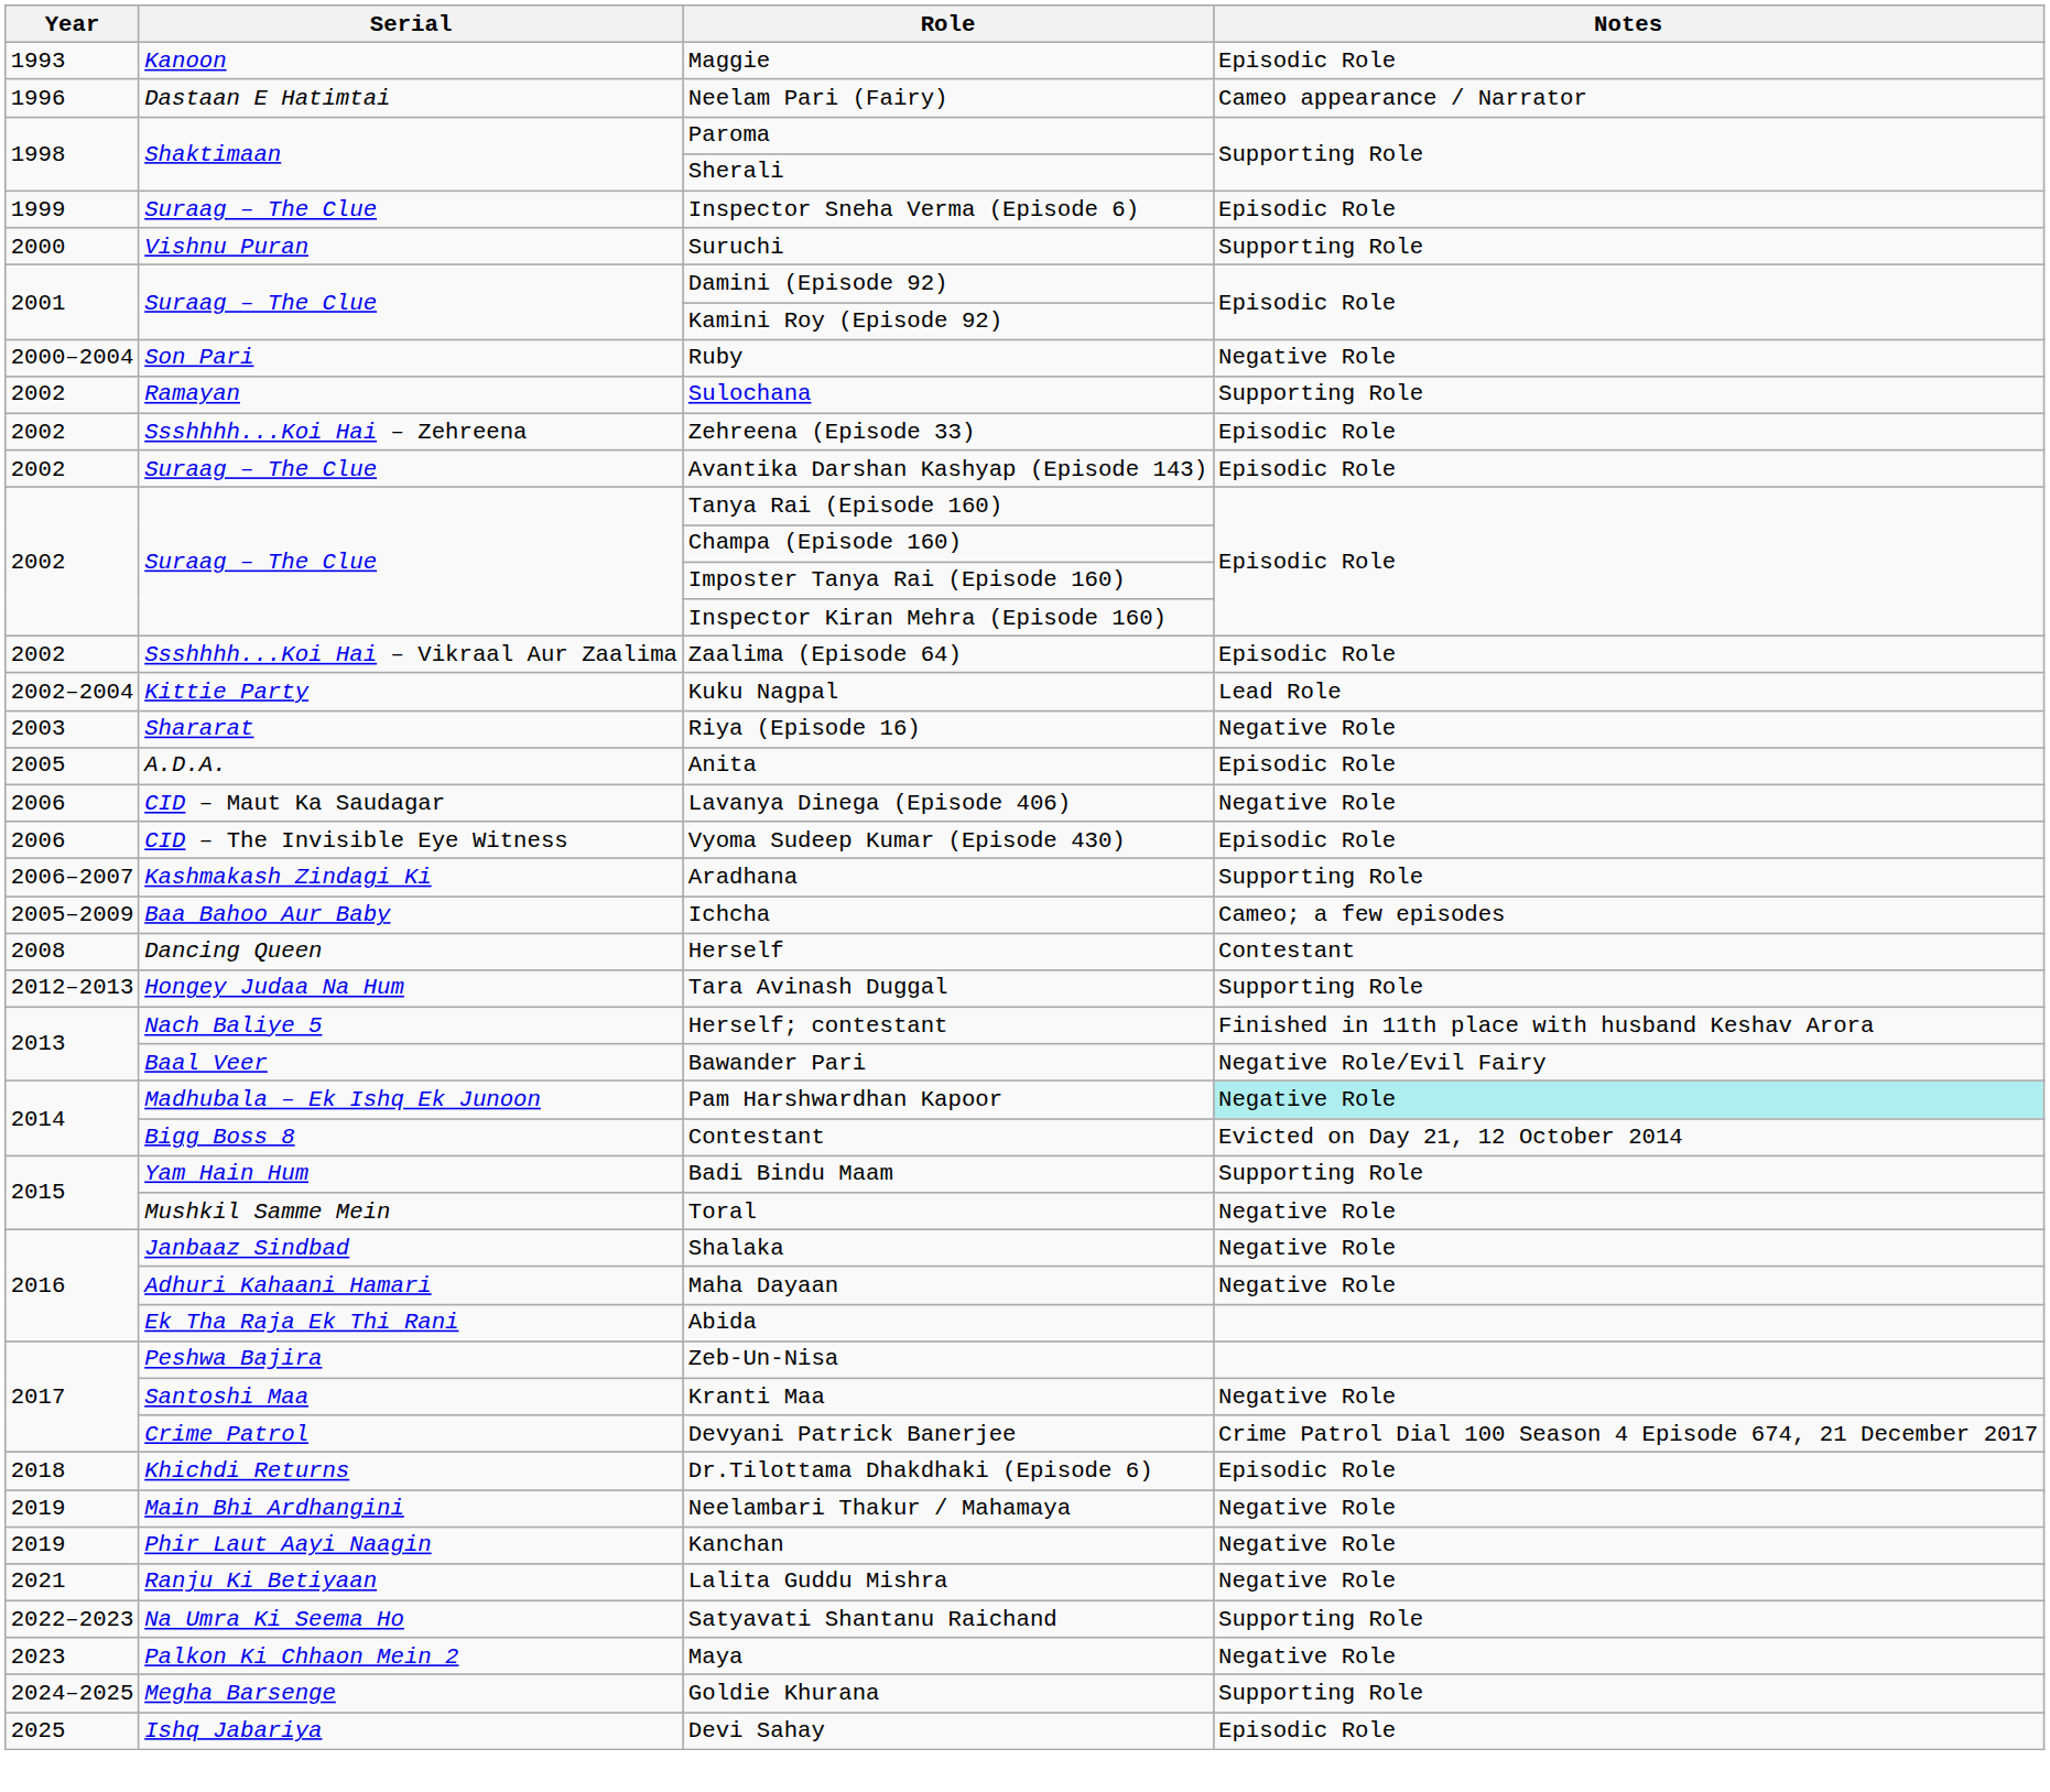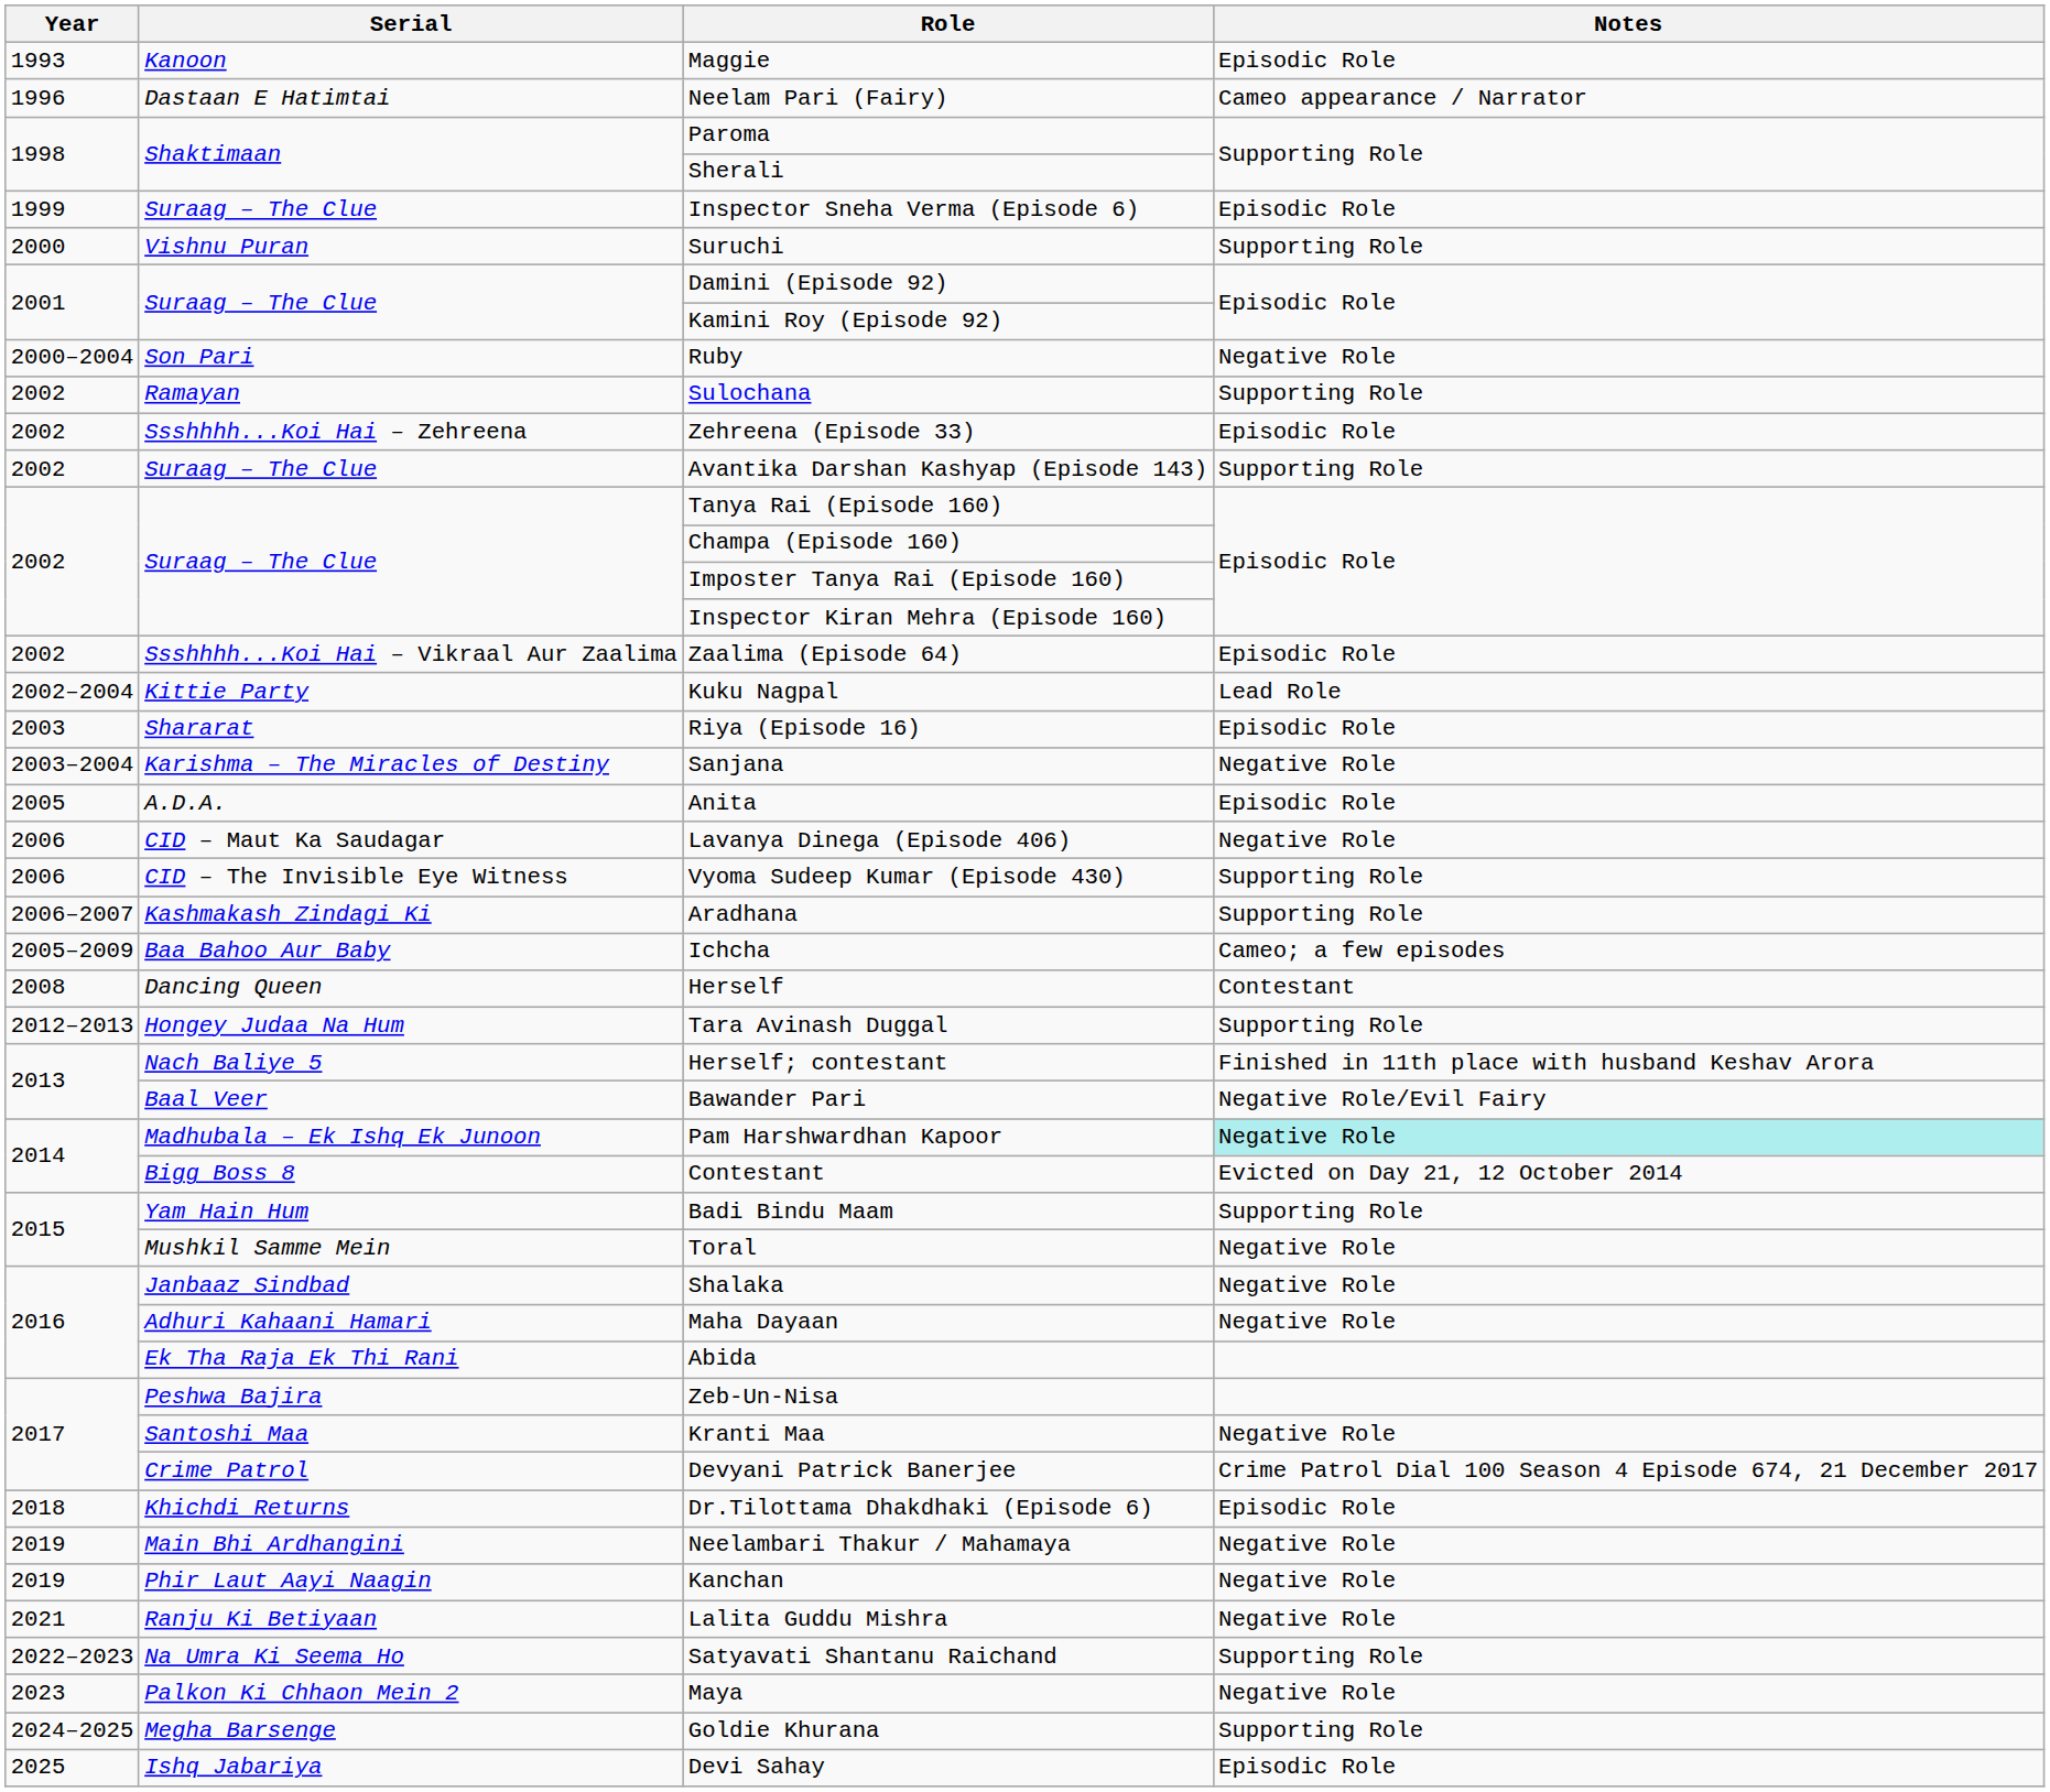Avantika Darshan Kashyap (Episode 143) | Notes: Episodic Role -> Supporting Role
Riya (Episode 16) | Notes: Negative Role -> Episodic Role
+ row: 2003–2004 | Karishma – The Miracles of Destiny | Sanjana | Negative Role
Vyoma Sudeep Kumar (Episode 430) | Notes: Episodic Role -> Supporting Role
